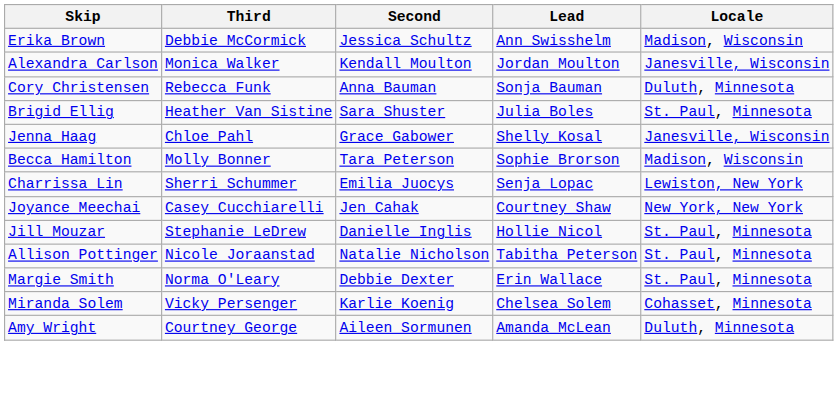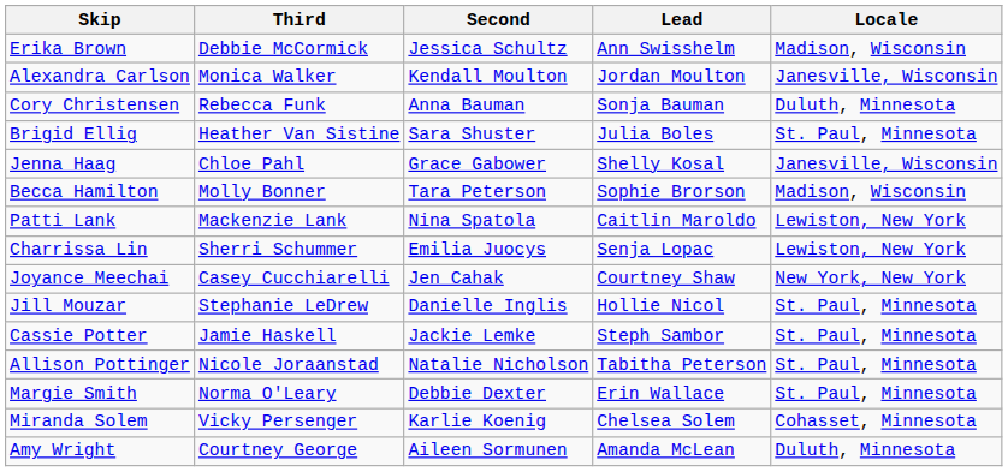+ row: Patti Lank | Mackenzie Lank | Nina Spatola | Caitlin Maroldo | Lewiston, New York
+ row: Cassie Potter | Jamie Haskell | Jackie Lemke | Steph Sambor | St. Paul, Minnesota
